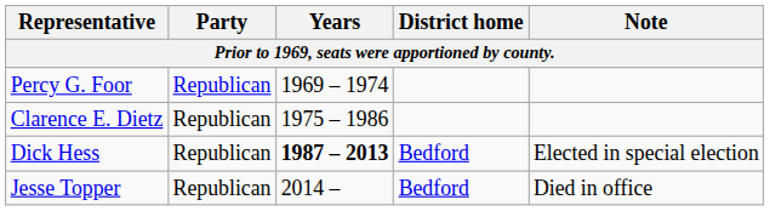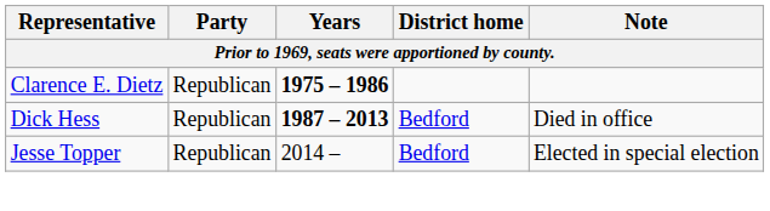- row: Percy G. Foor | Republican | 1969 – 1974
Clarence E. Dietz | Years: normal -> bold
Dick Hess | Note: Elected in special election -> Died in office
Jesse Topper | Note: Died in office -> Elected in special election
